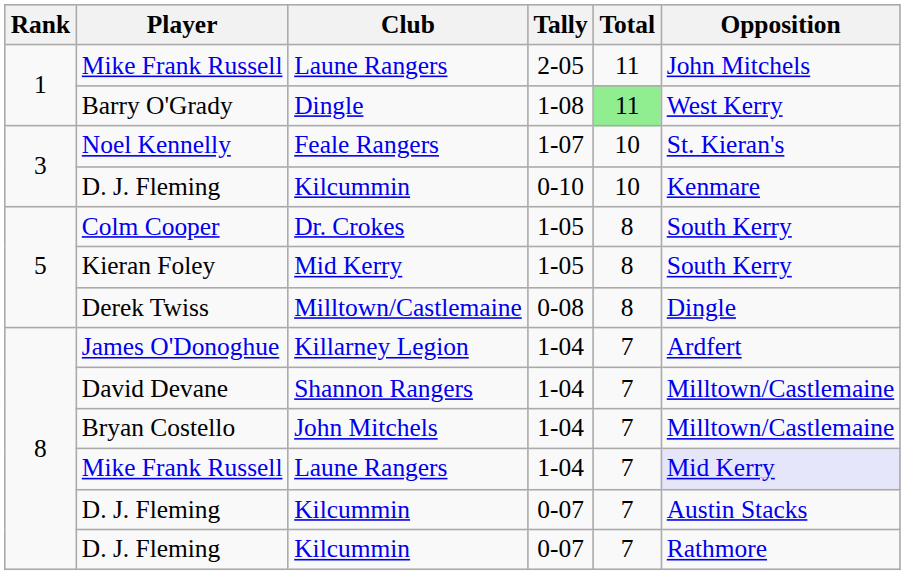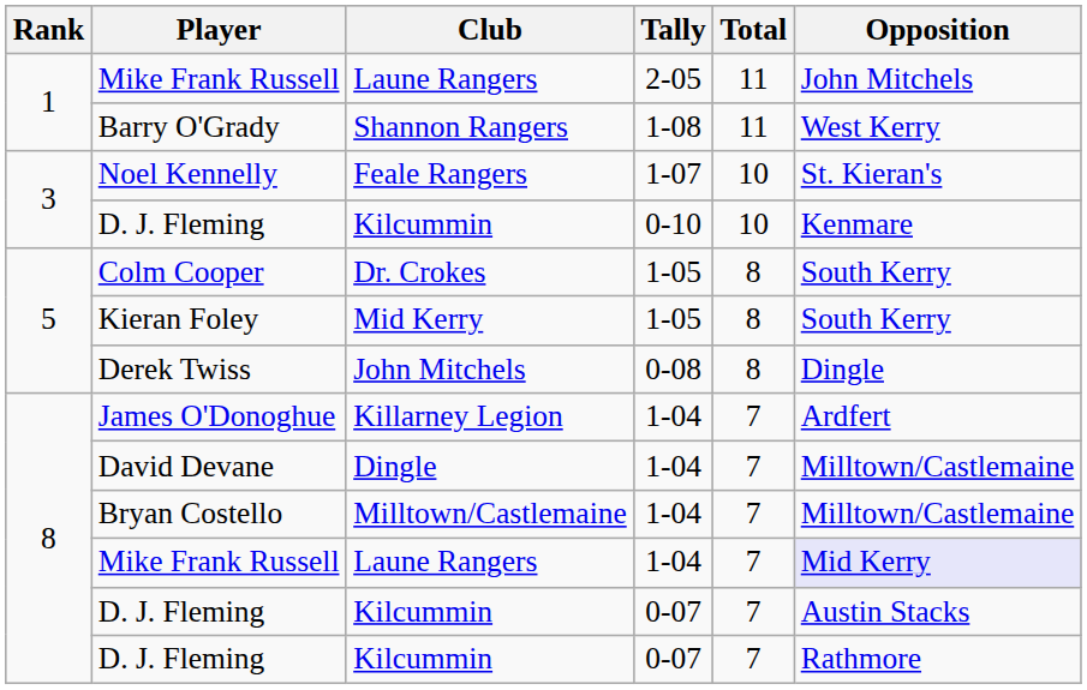Barry O'Grady | Club: Dingle -> Shannon Rangers
Barry O'Grady | Total: lightgreen background -> no background
Derek Twiss | Club: Milltown/Castlemaine -> John Mitchels
David Devane | Club: Shannon Rangers -> Dingle
Bryan Costello | Club: John Mitchels -> Milltown/Castlemaine
